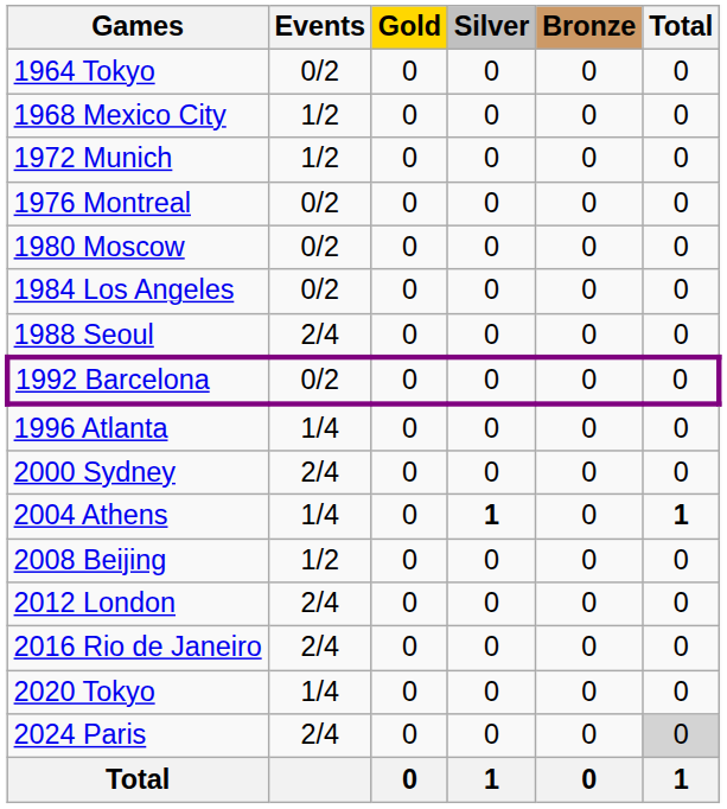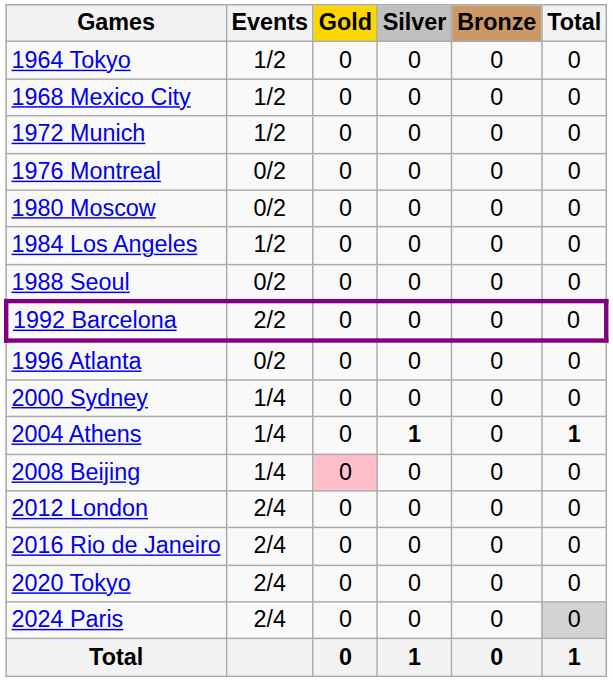1964 Tokyo | Events: 0/2 -> 1/2
1984 Los Angeles | Events: 0/2 -> 1/2
1988 Seoul | Events: 2/4 -> 0/2
1992 Barcelona | Events: 0/2 -> 2/2
1996 Atlanta | Events: 1/4 -> 0/2
2000 Sydney | Events: 2/4 -> 1/4
2008 Beijing | Events: 1/2 -> 1/4
2008 Beijing | Gold: no background -> pink background
2020 Tokyo | Events: 1/4 -> 2/4
